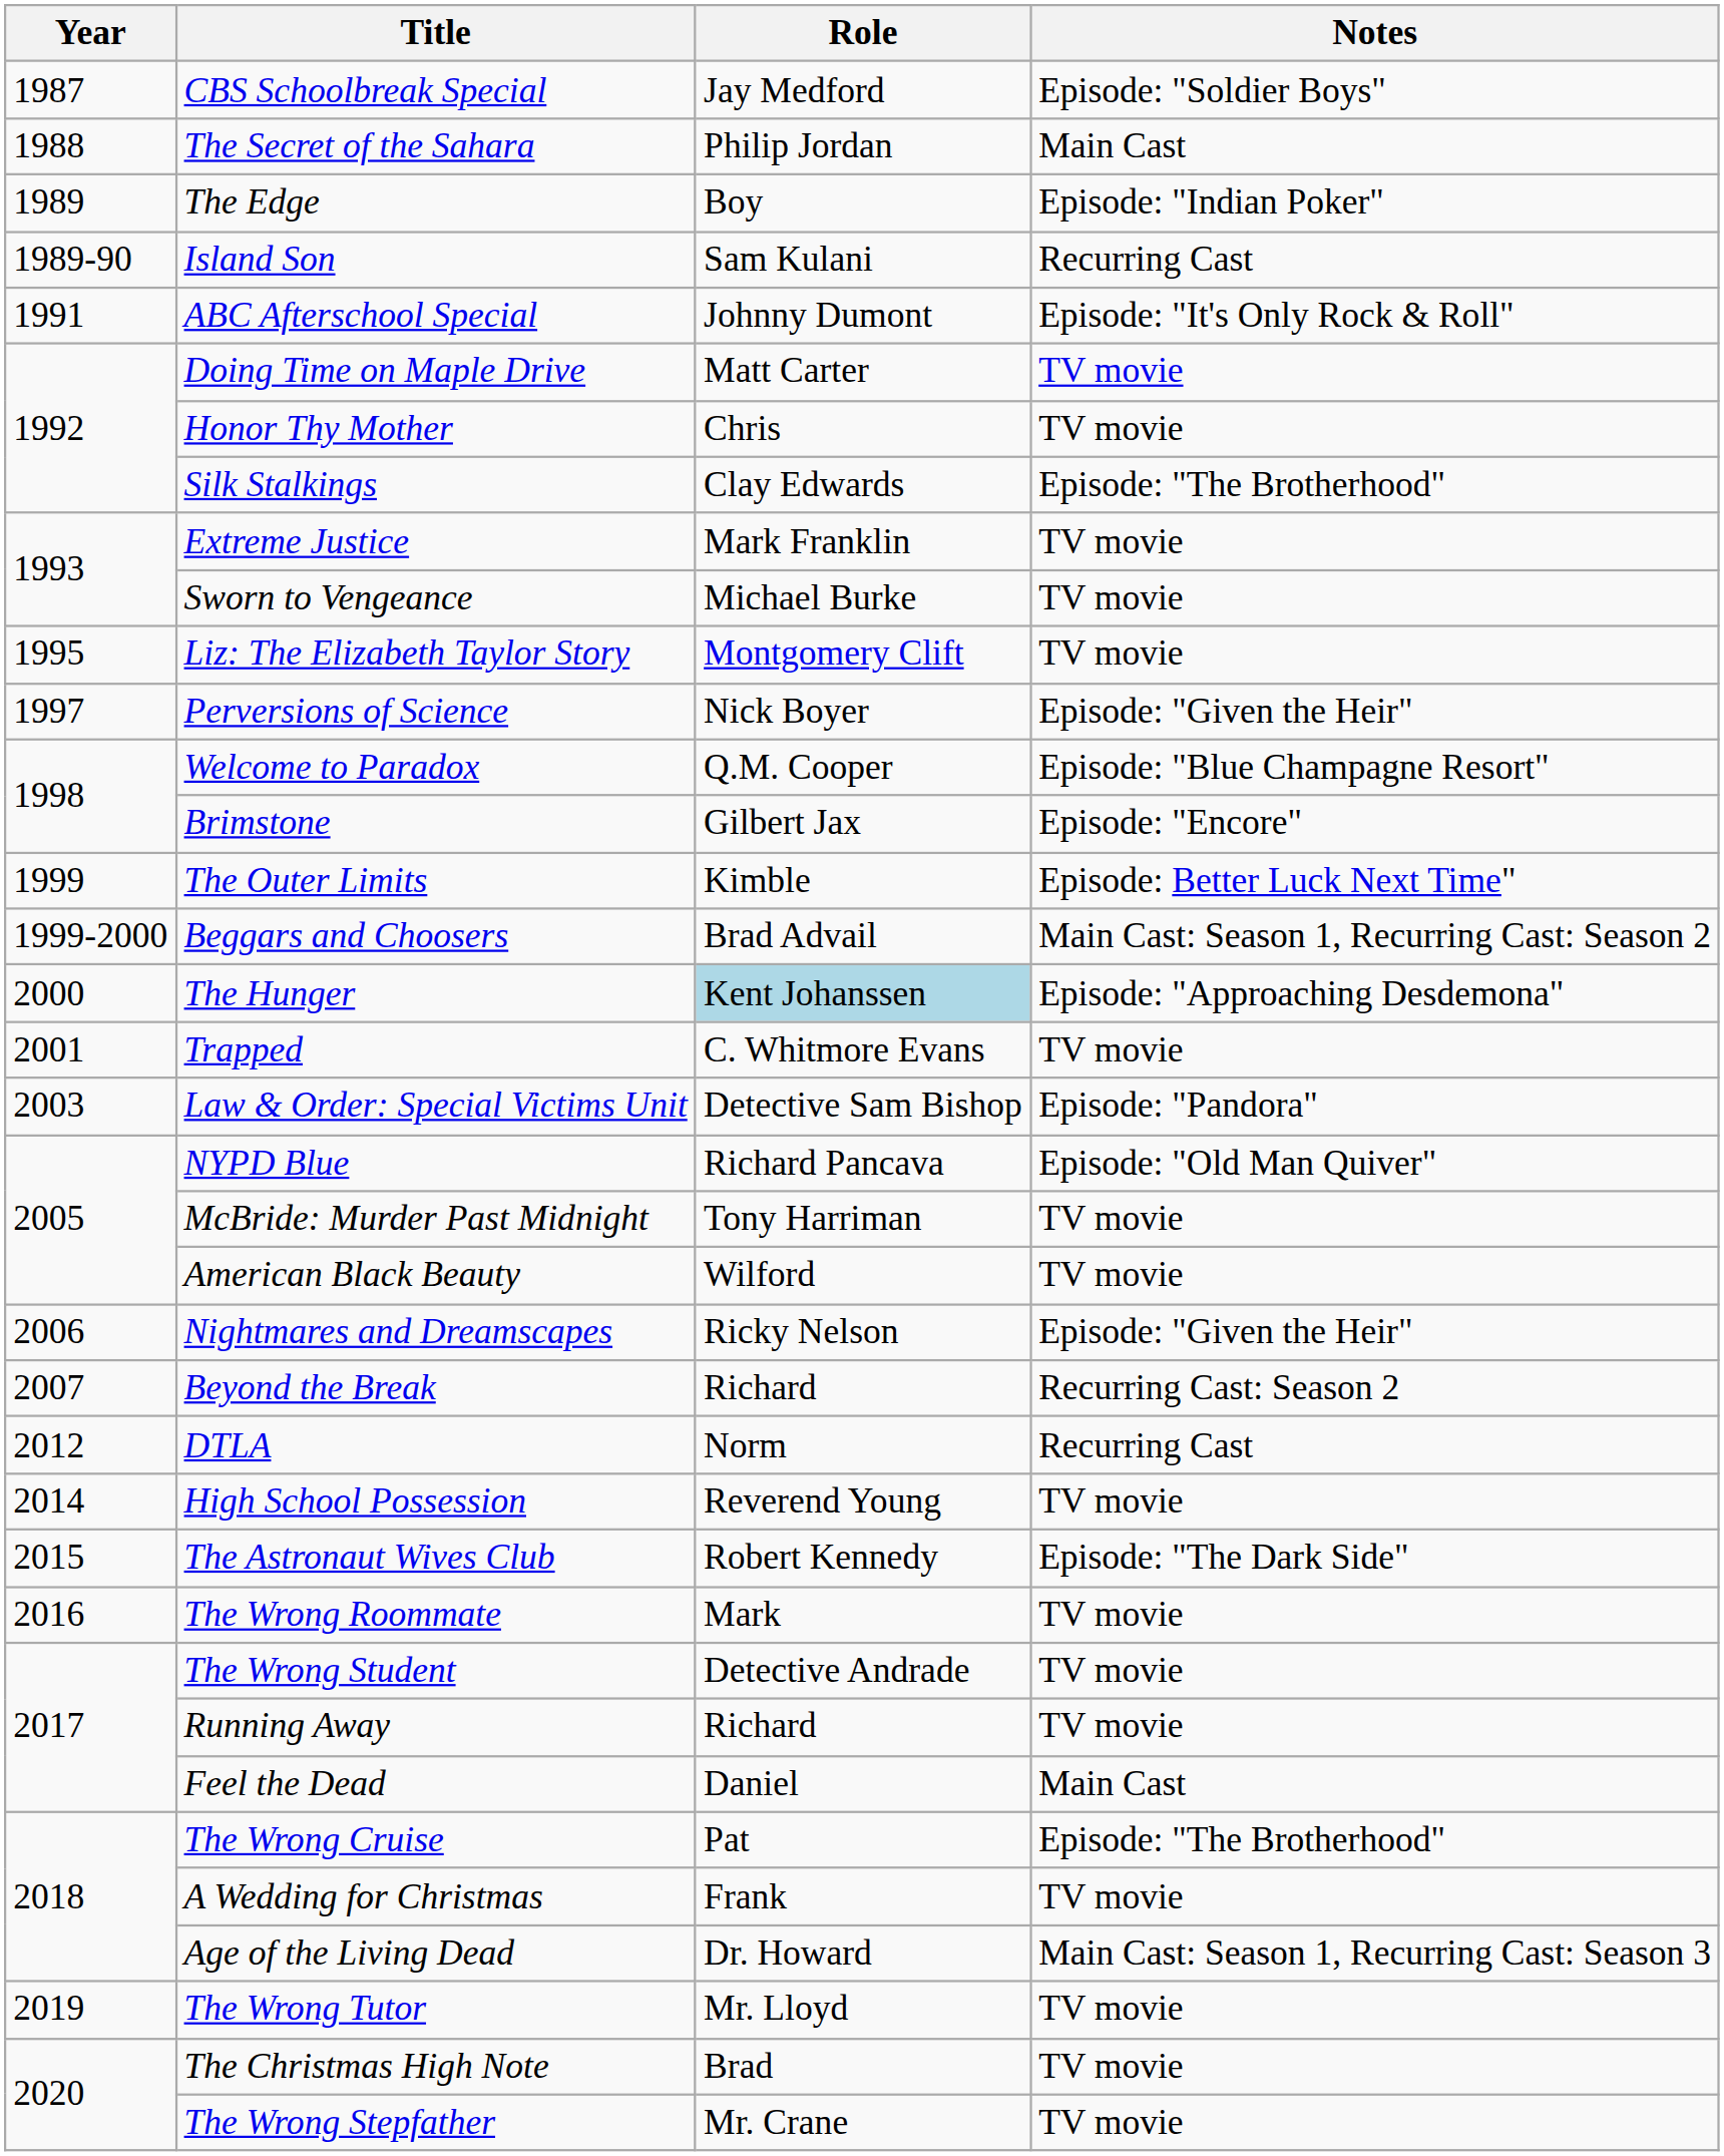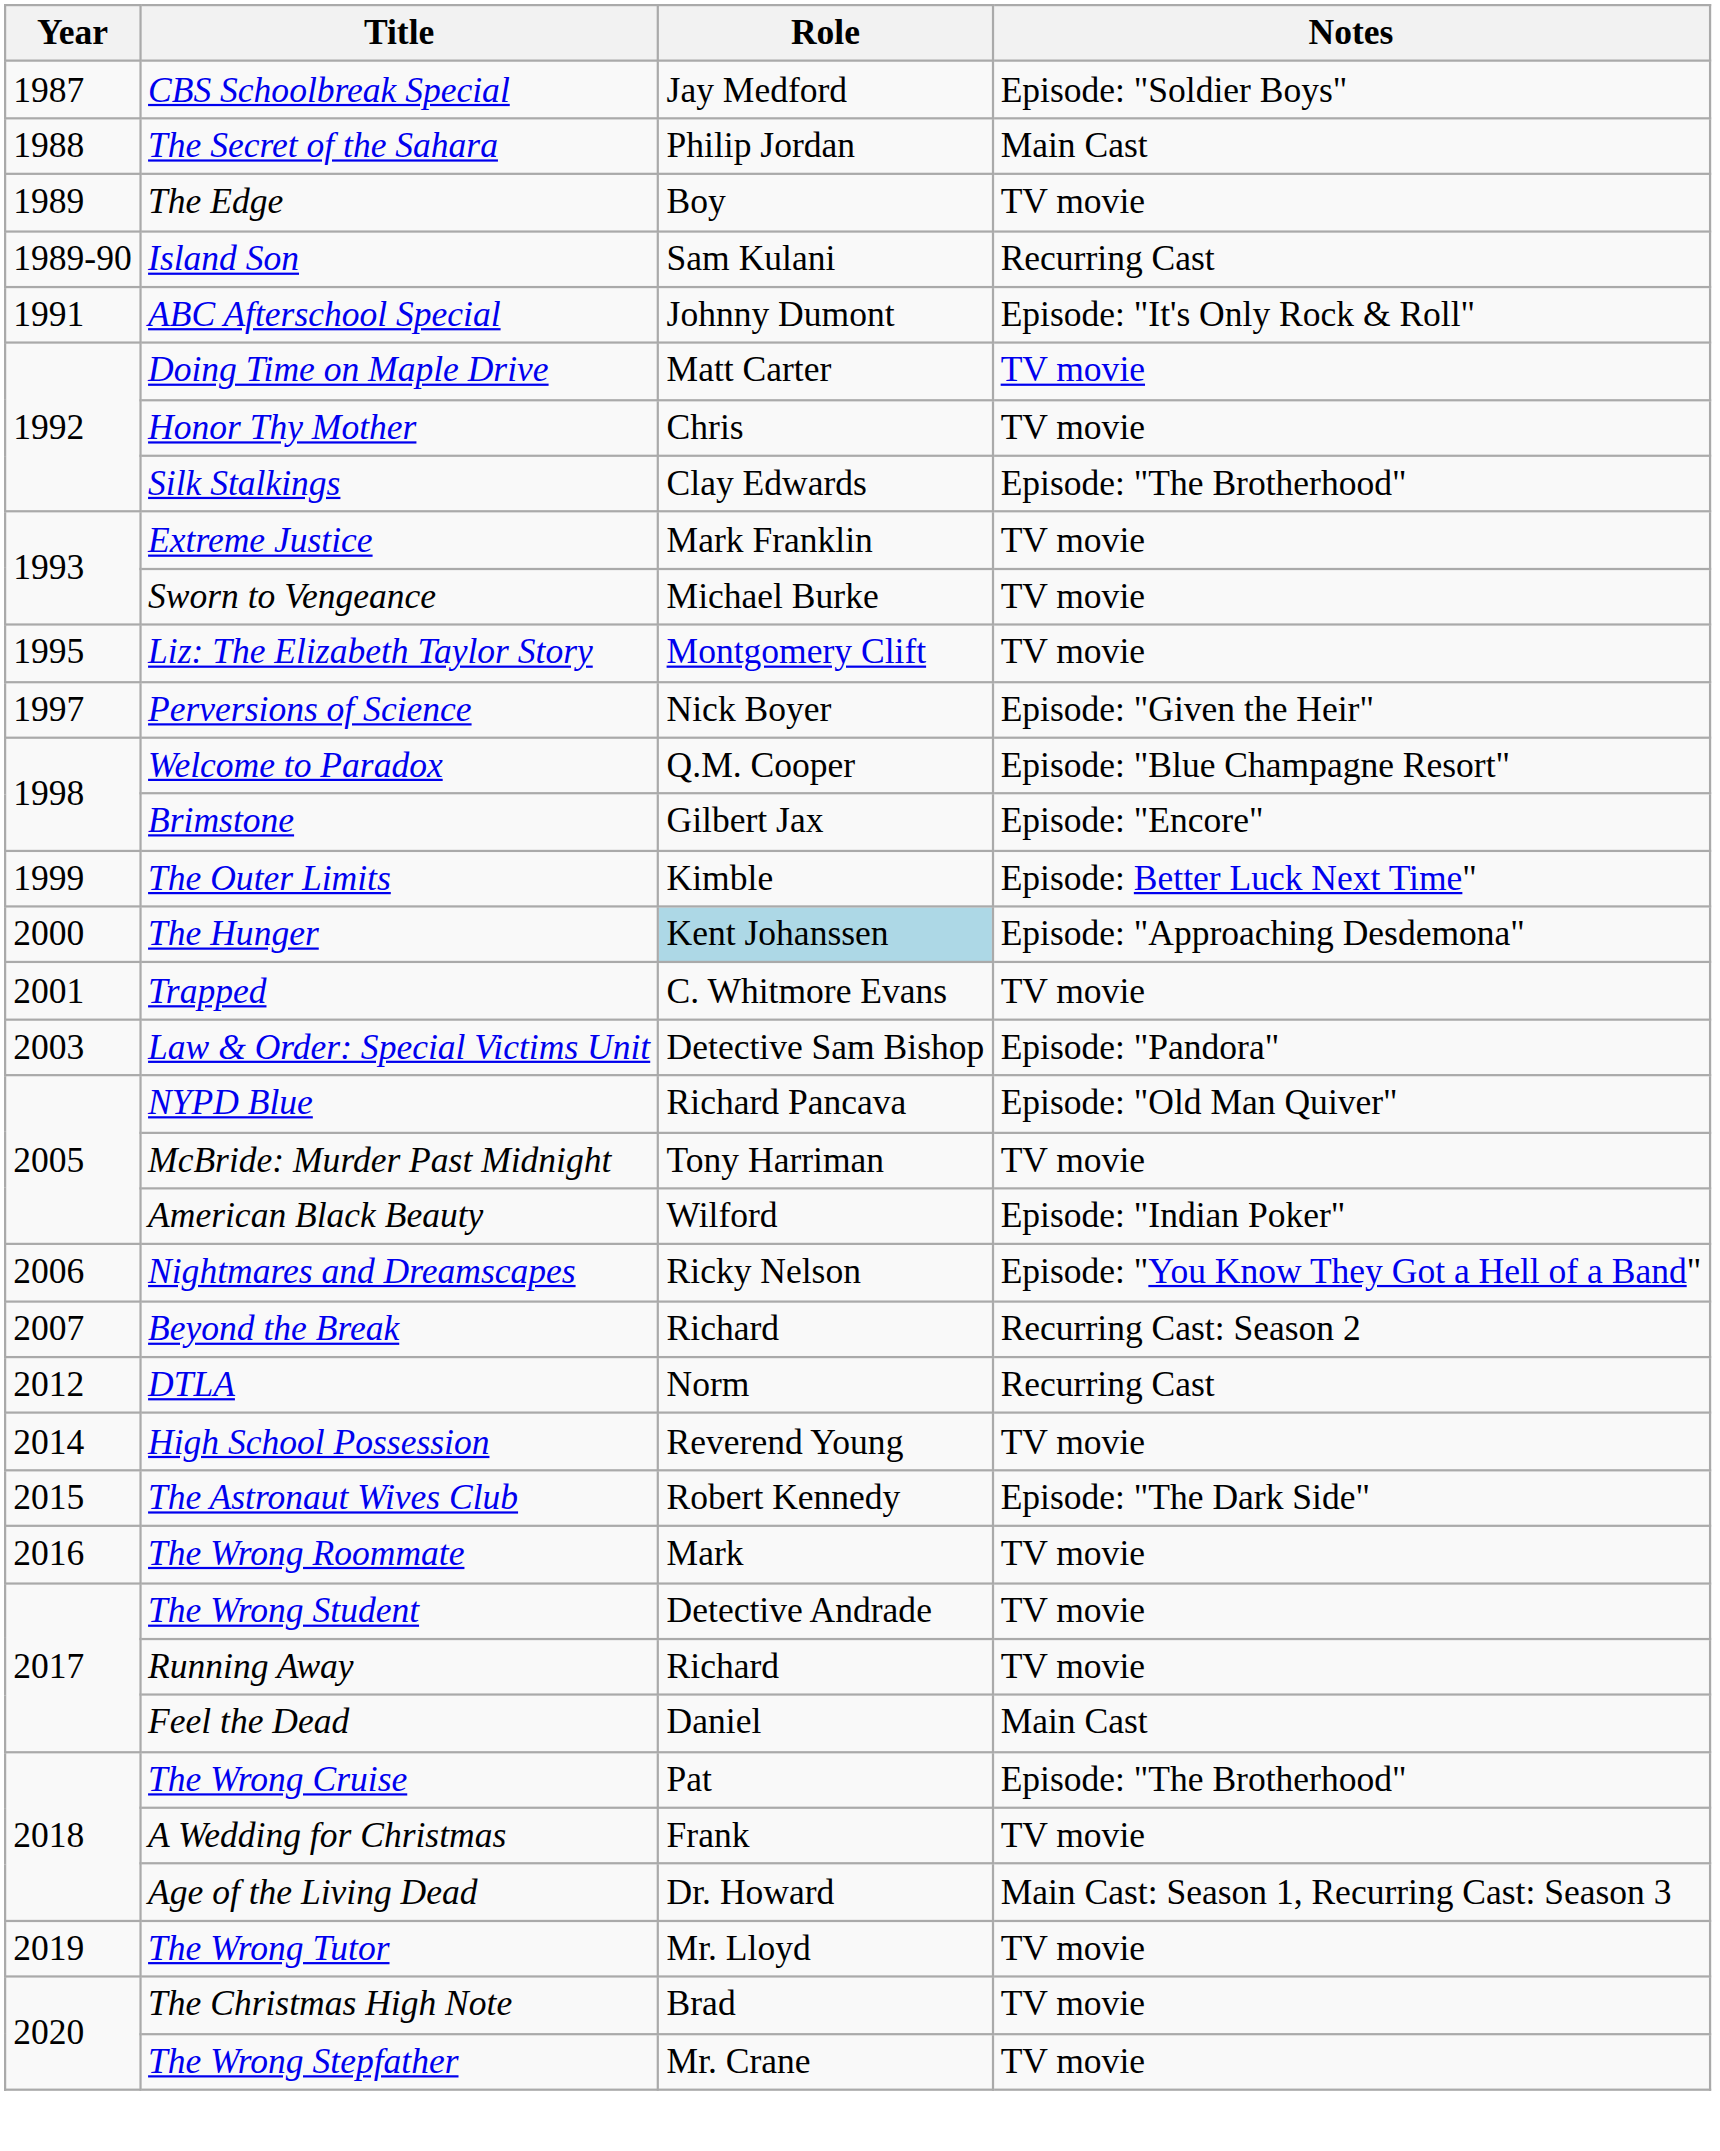The Edge | Notes: Episode: "Indian Poker" -> TV movie
- row: 1999-2000 | Beggars and Choosers | Brad Advail | Main Cast: Season 1, Recurring Cast: Season 2
American Black Beauty | Notes: TV movie -> Episode: "Indian Poker"
Nightmares and Dreamscapes | Notes: Episode: "Given the Heir" -> Episode: "You Know They Got a Hell of a Band"
